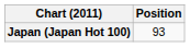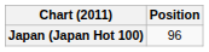Japan (Japan Hot 100) | Position: 93 -> 96
